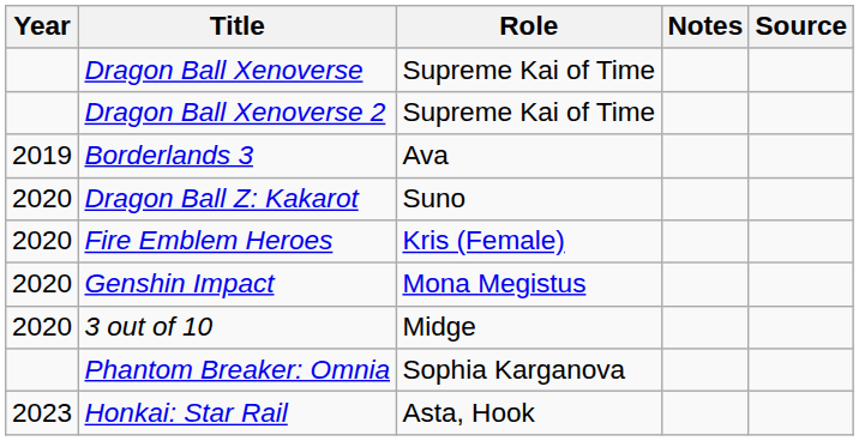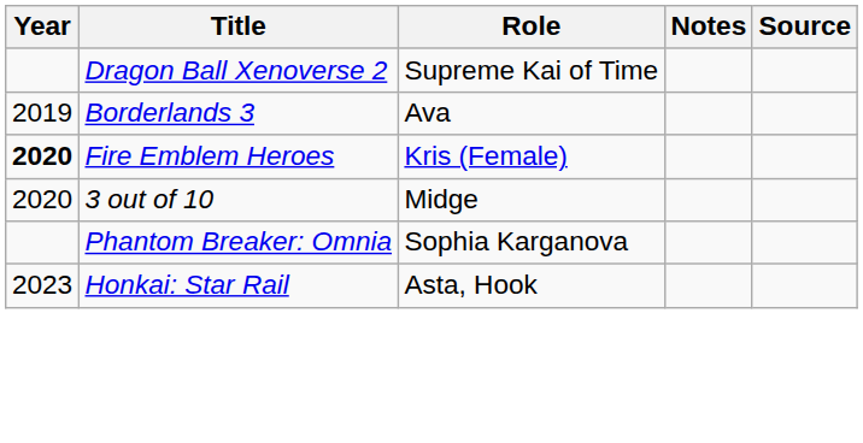- row: Dragon Ball Xenoverse | Supreme Kai of Time
- row: 2020 | Dragon Ball Z: Kakarot | Suno
Fire Emblem Heroes | Year: normal -> bold
- row: 2020 | Genshin Impact | Mona Megistus
